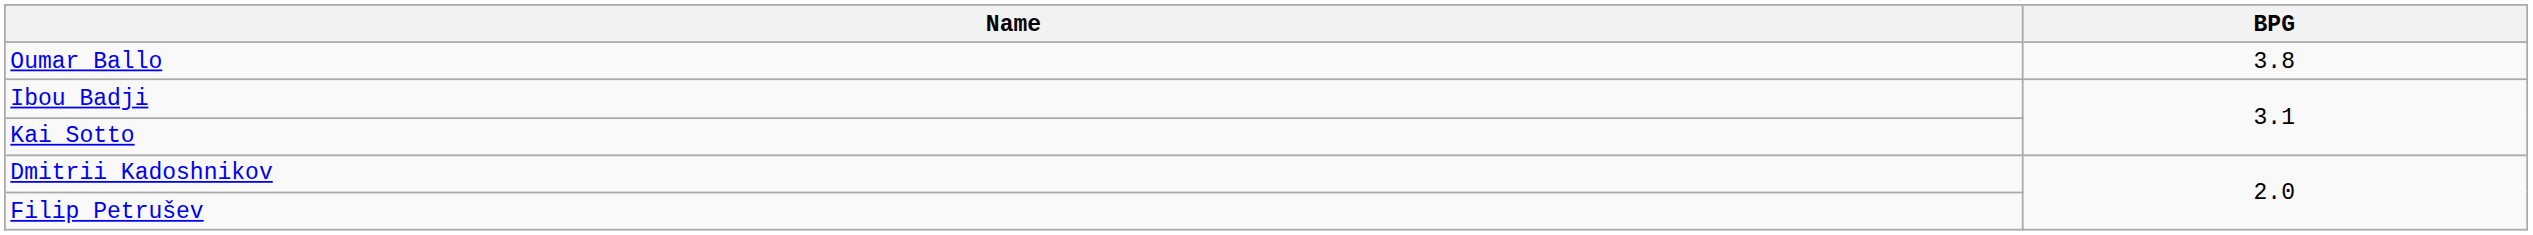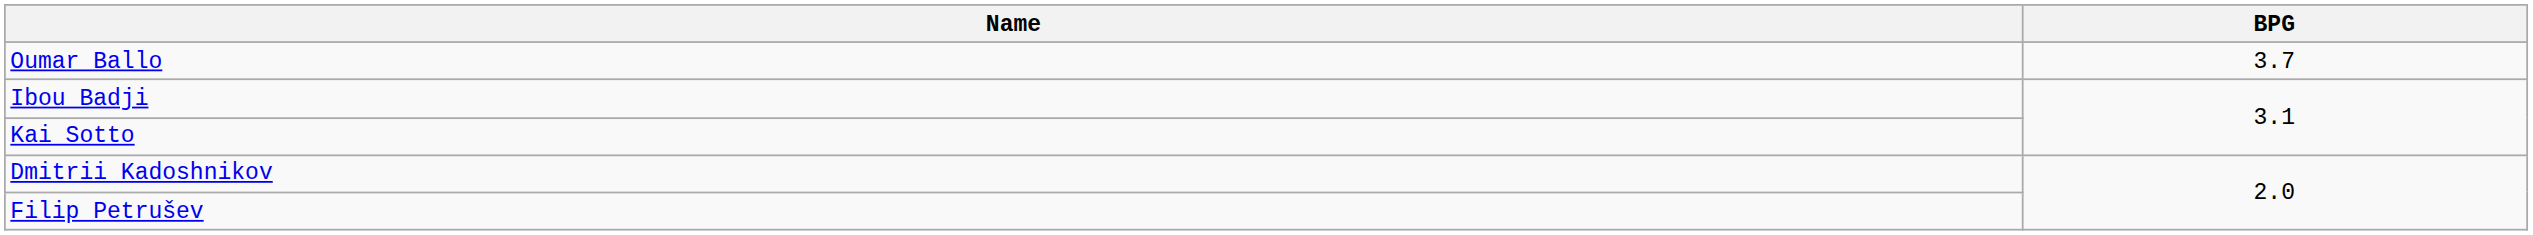Oumar Ballo | BPG: 3.8 -> 3.7
